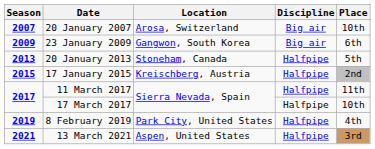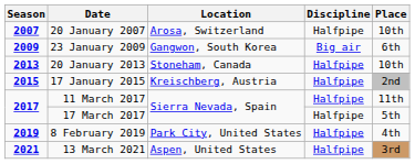20 January 2007 | Discipline: Big air -> Halfpipe
20 January 2013 | Place: 5th -> 10th
17 March 2017 | Place: 10th -> 5th
